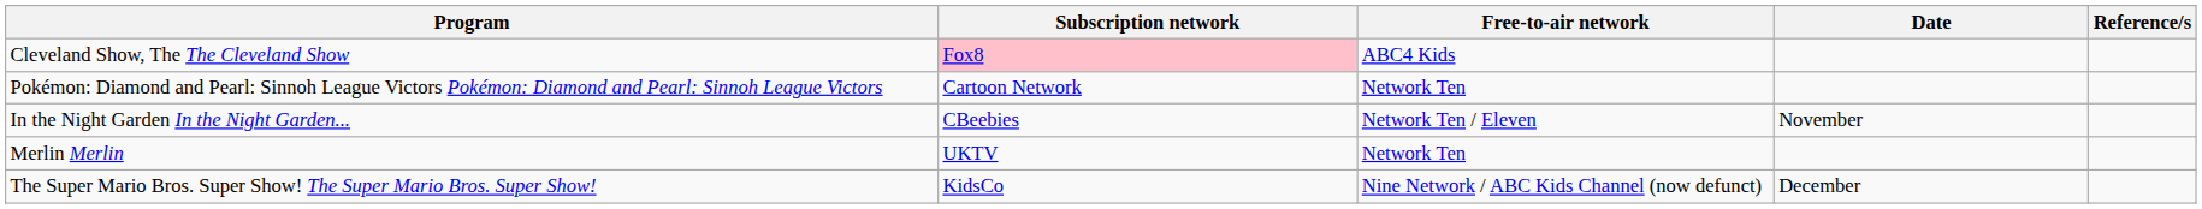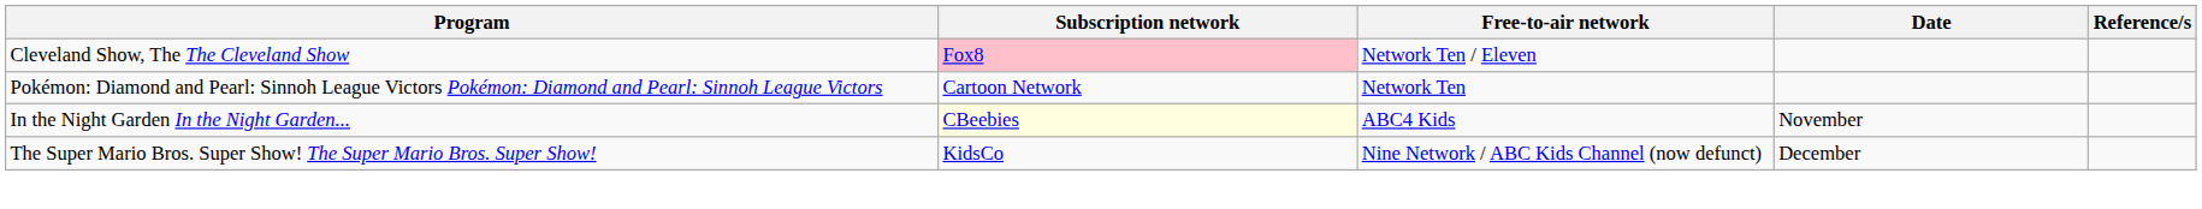Cleveland Show, The The Cleveland Show | Free-to-air network: ABC4 Kids -> Network Ten / Eleven
In the Night Garden In the Night Garden... | Subscription network: no background -> lightyellow background
In the Night Garden In the Night Garden... | Free-to-air network: Network Ten / Eleven -> ABC4 Kids
- row: Merlin Merlin | UKTV | Network Ten
